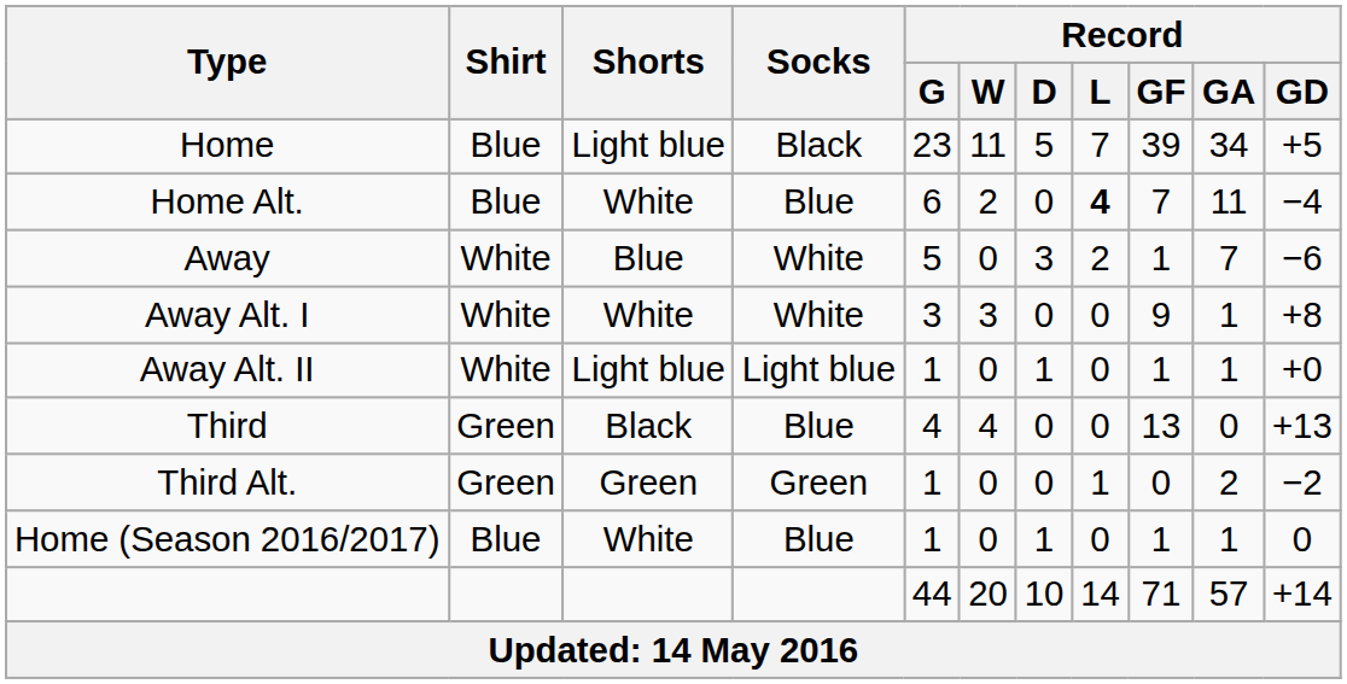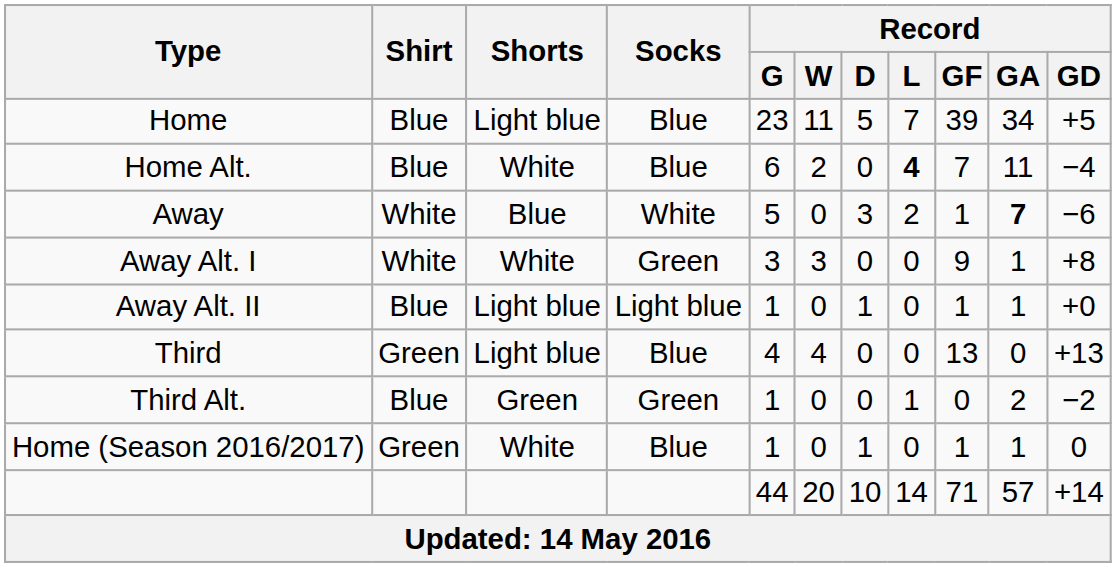Home | Socks: Black -> Blue
Away | Record / GA: normal -> bold
Away Alt. I | Socks: White -> Green
Away Alt. II | Shirt: White -> Blue
Third | Shorts: Black -> Light blue
Third Alt. | Shirt: Green -> Blue
Home (Season 2016/2017) | Shirt: Blue -> Green
